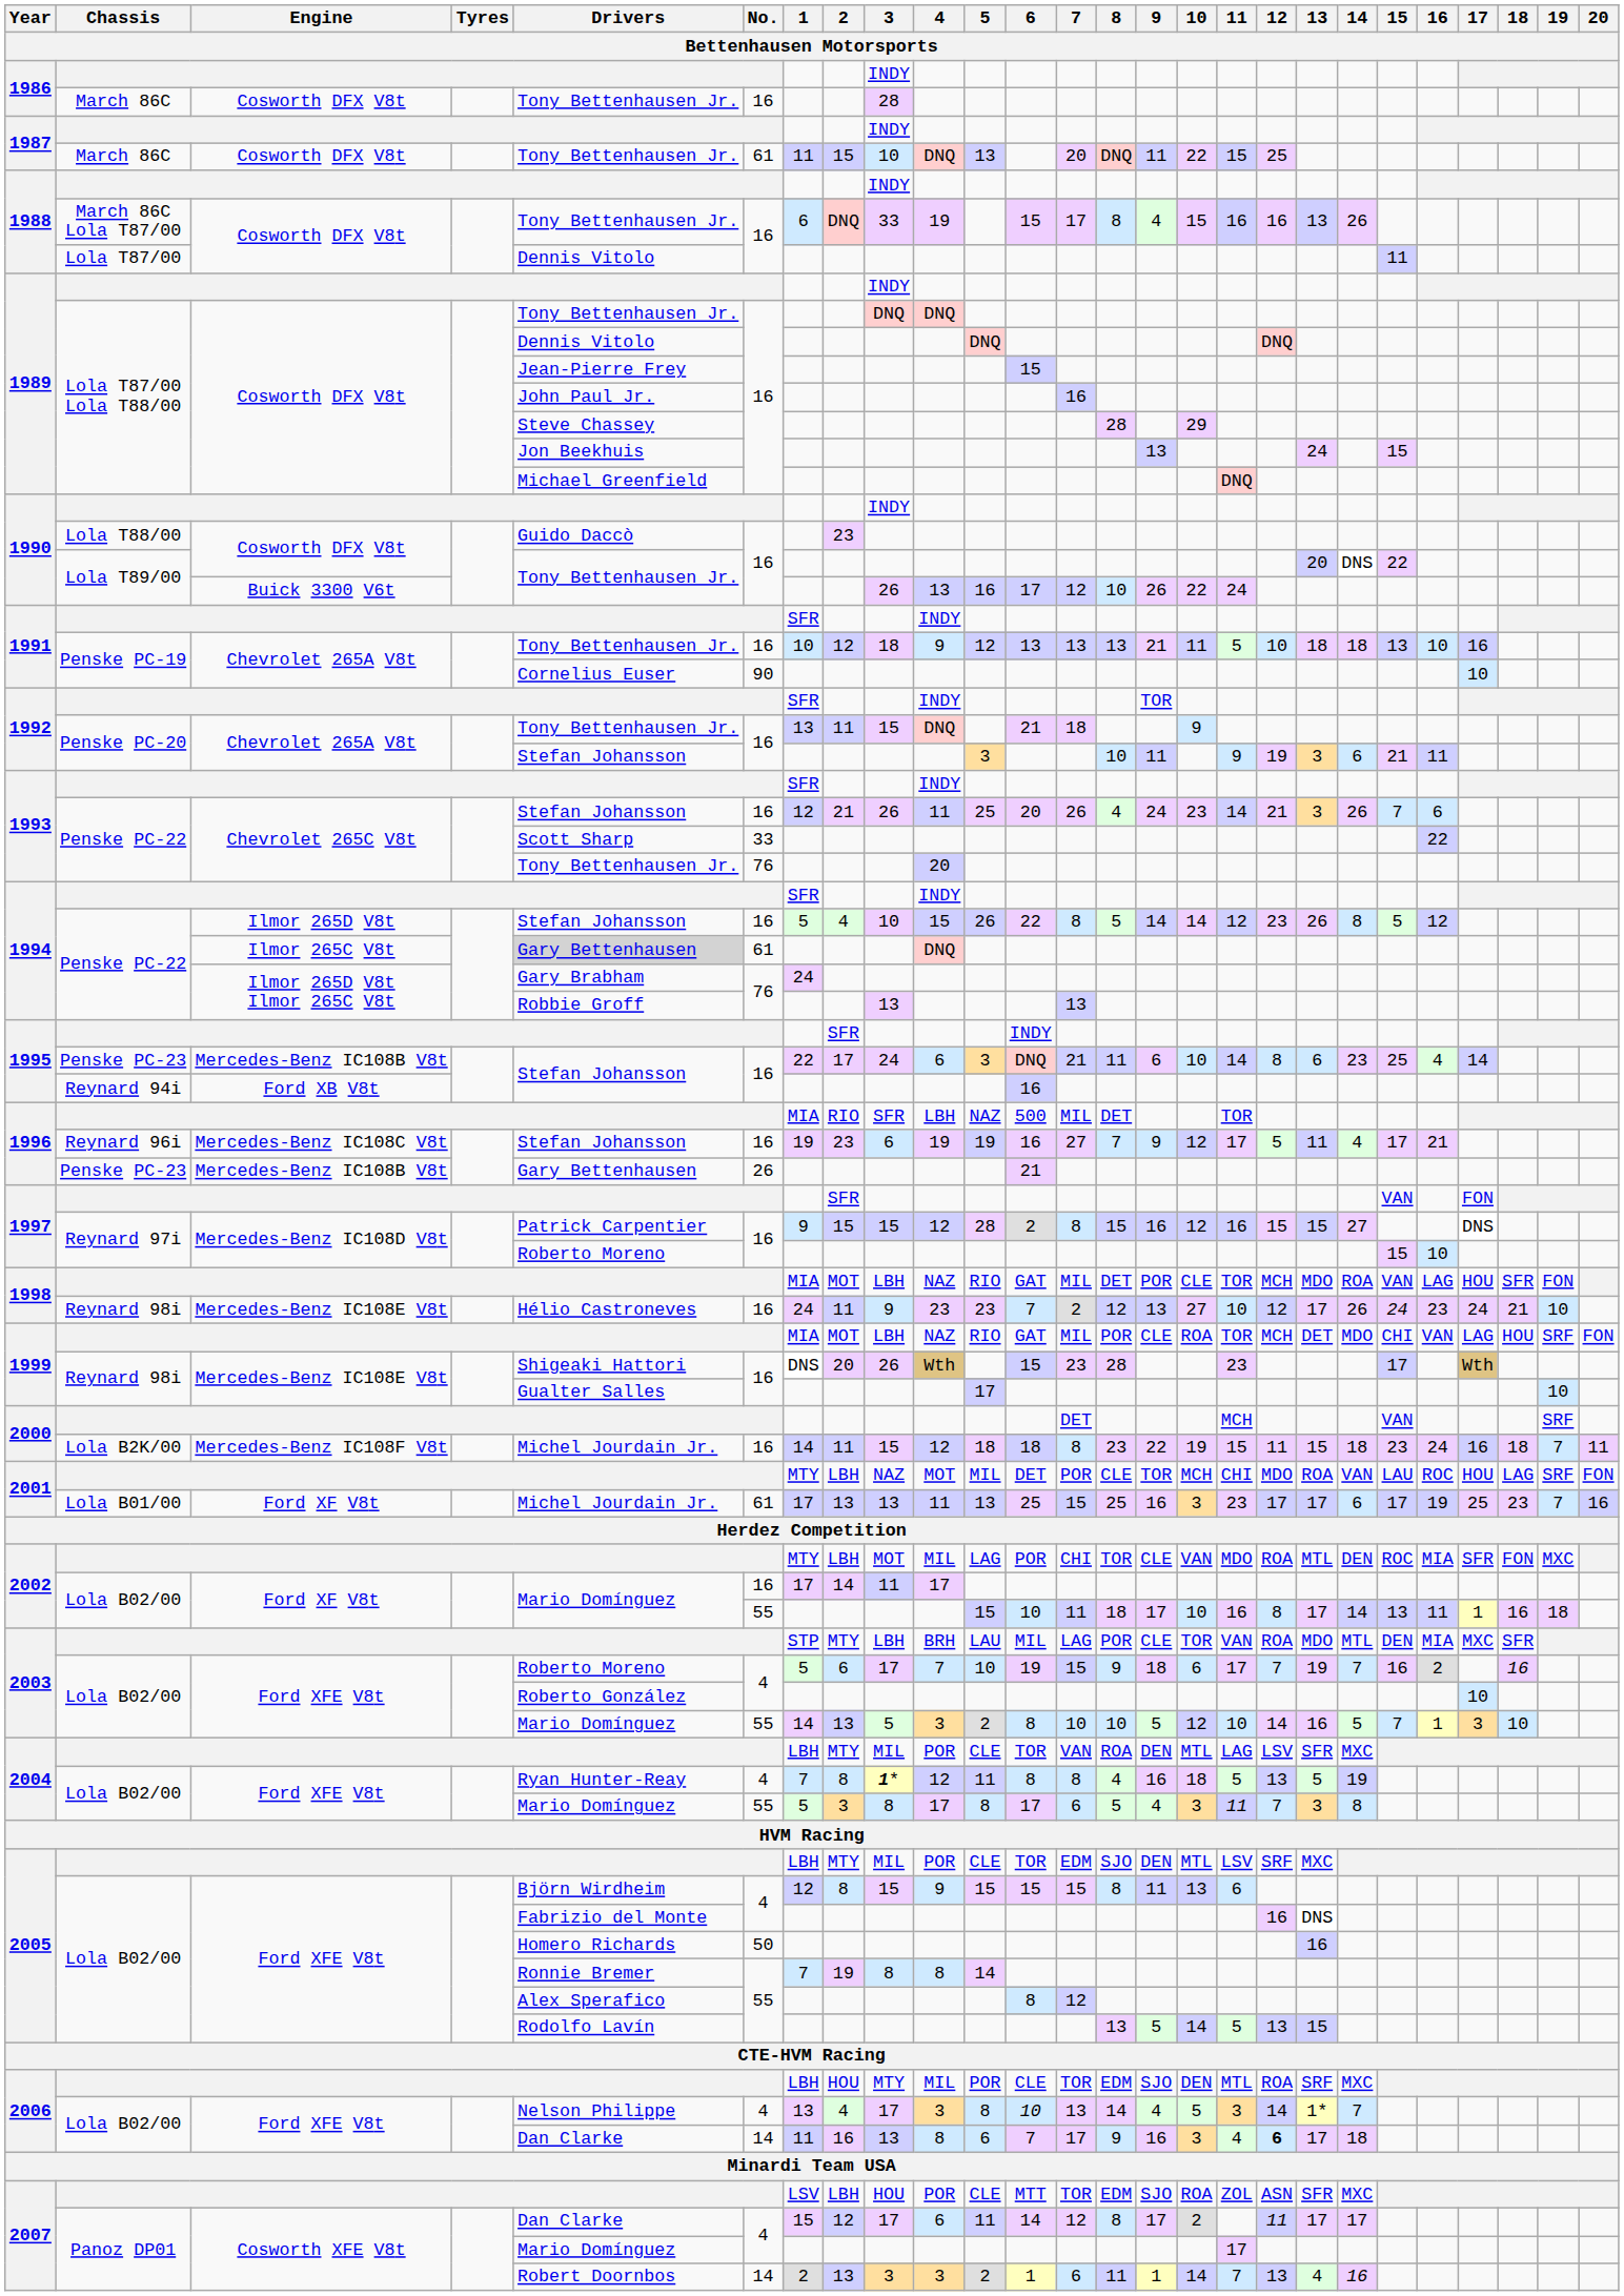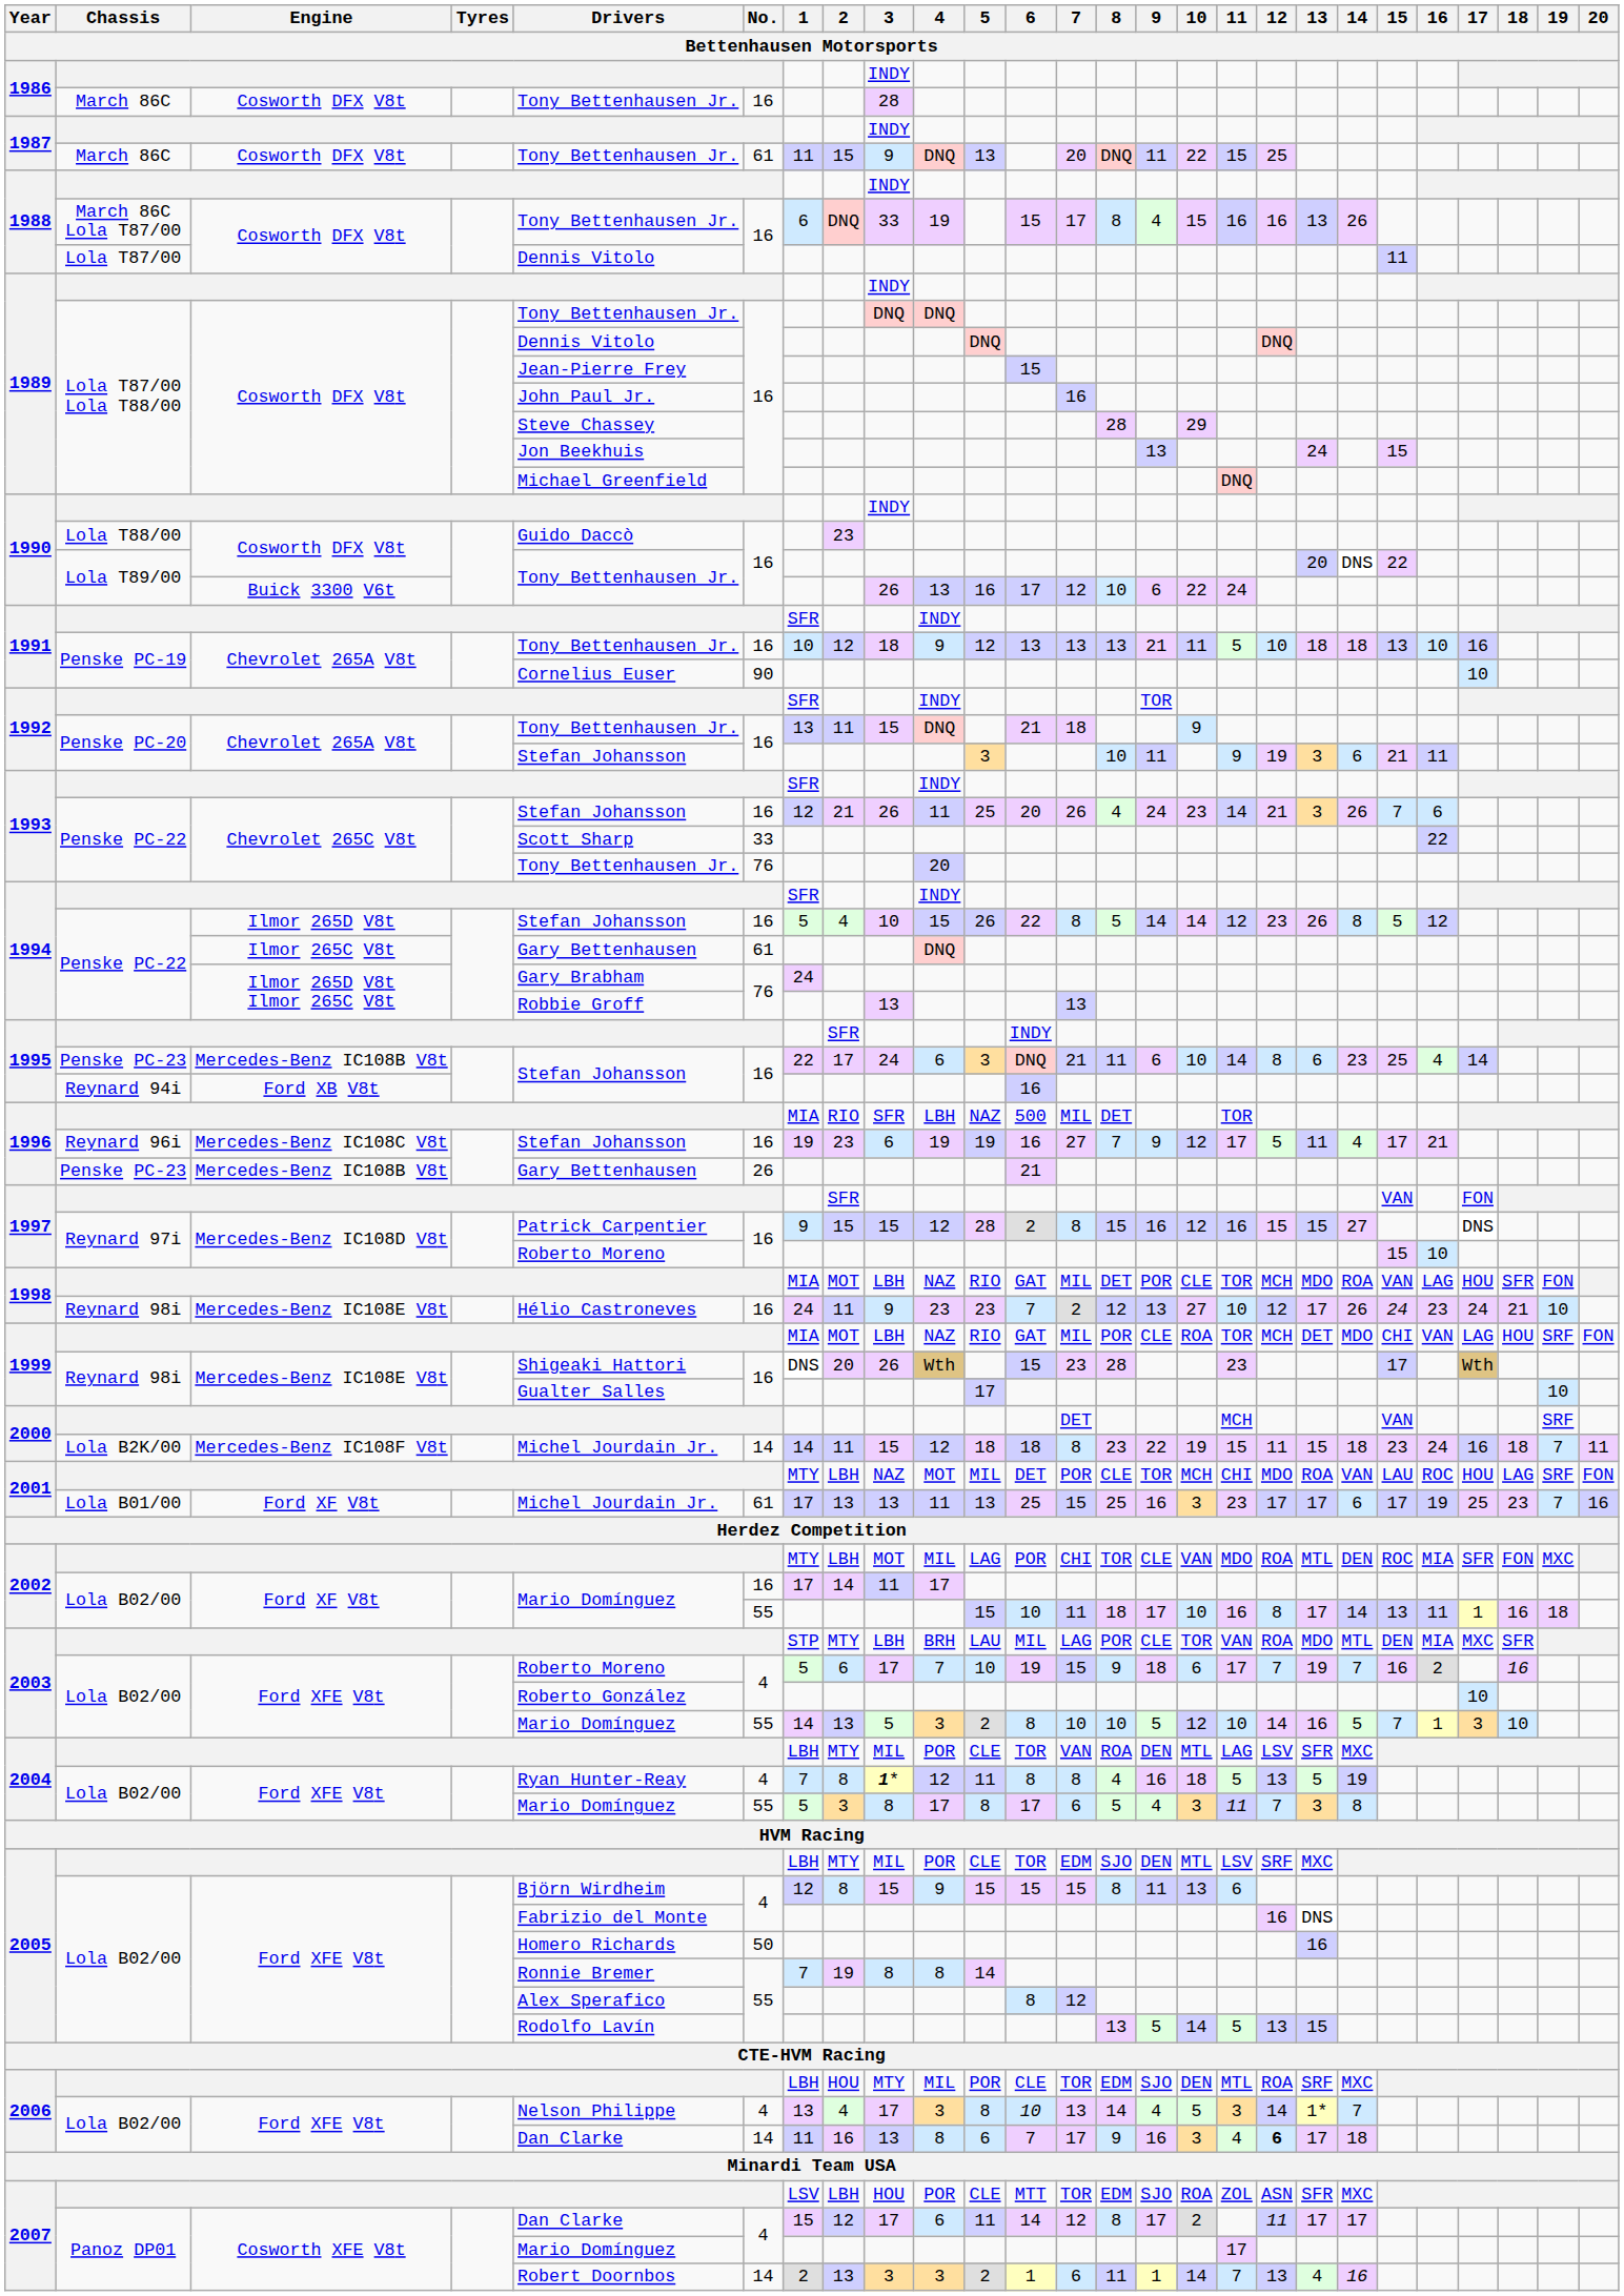1987 / Cosworth DFX V8t | 3: 10 -> 9
1990 / Buick 3300 V6t | 9: 26 -> 6
1994 / Ilmor 265C V8t | Drivers: lightgrey background -> no background
2000 / Mercedes-Benz IC108F V8t | No.: 16 -> 14
